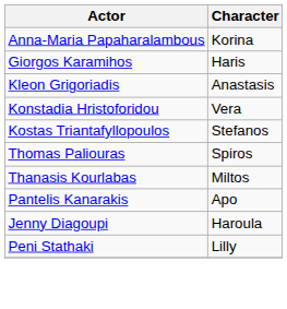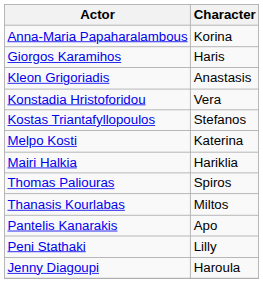+ row: Melpo Kosti | Katerina
+ row: Mairi Halkia | Hariklia
rows swapped: Peni Stathaki <-> Jenny Diagoupi
